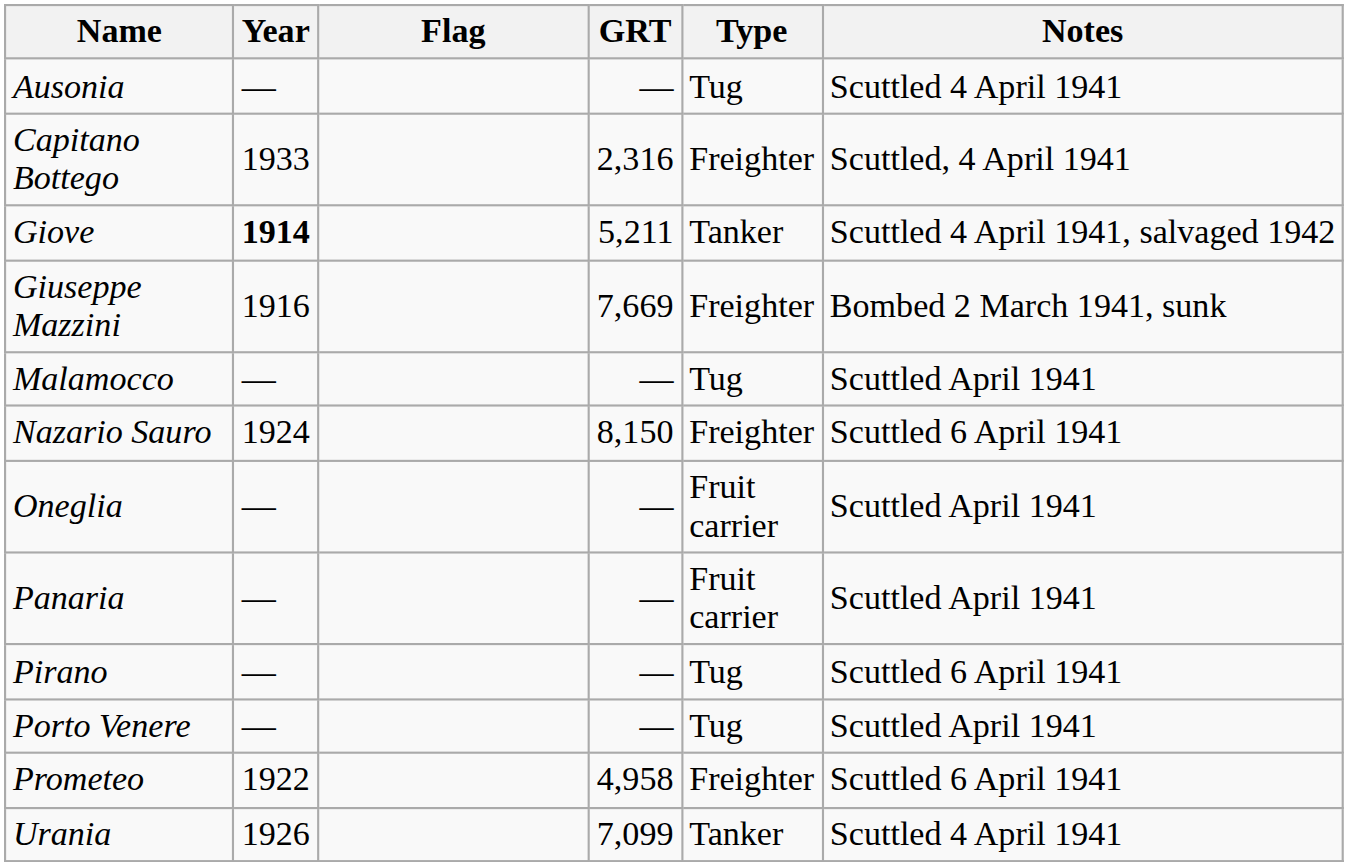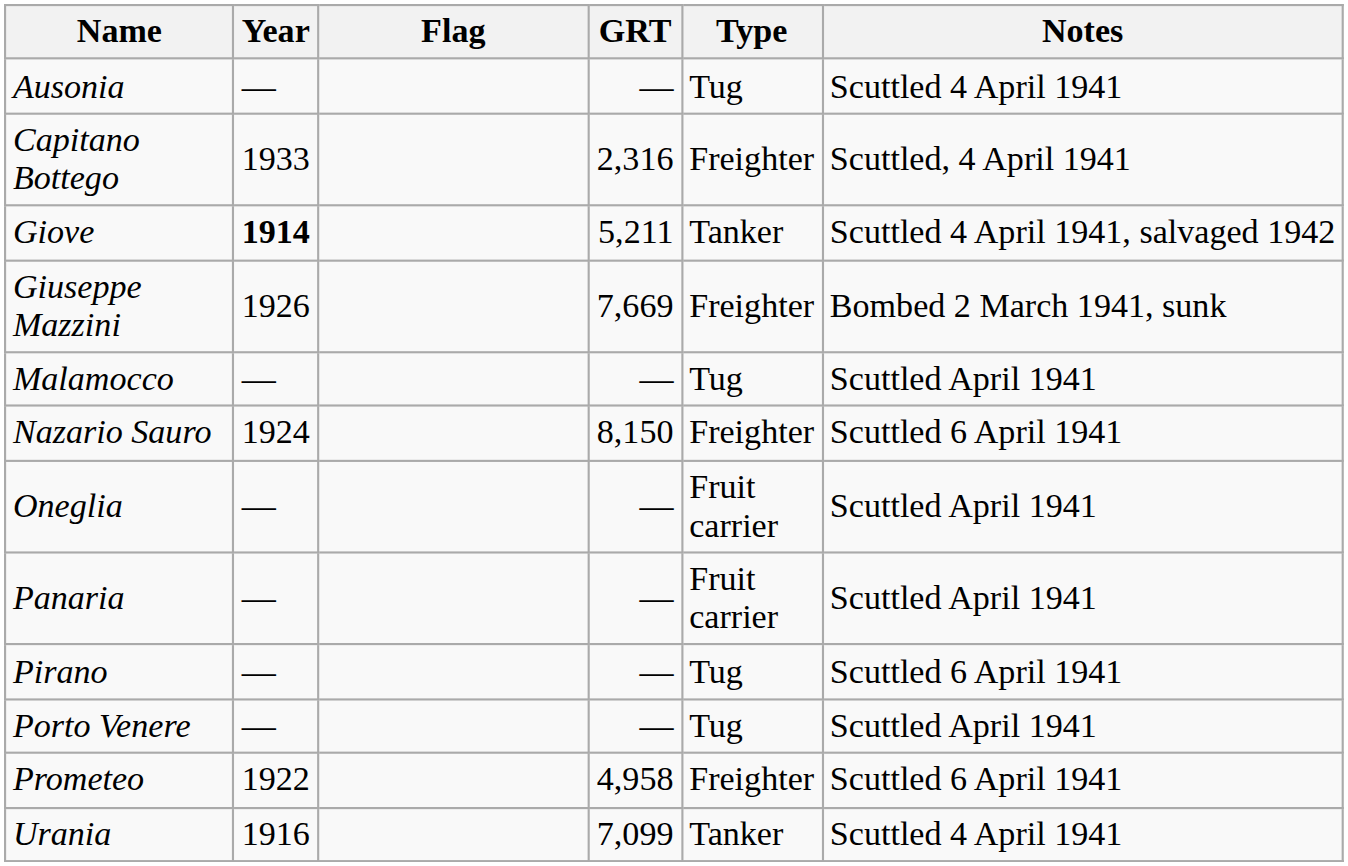Giuseppe Mazzini | Year: 1916 -> 1926
Urania | Year: 1926 -> 1916
